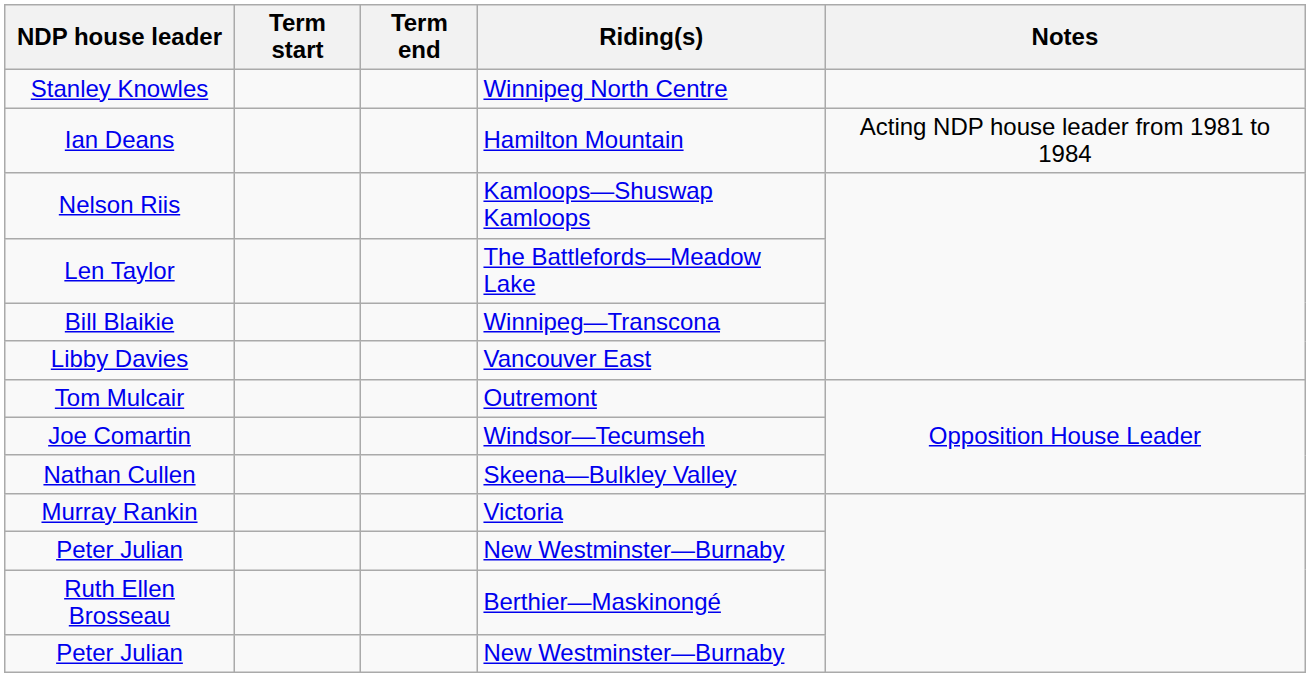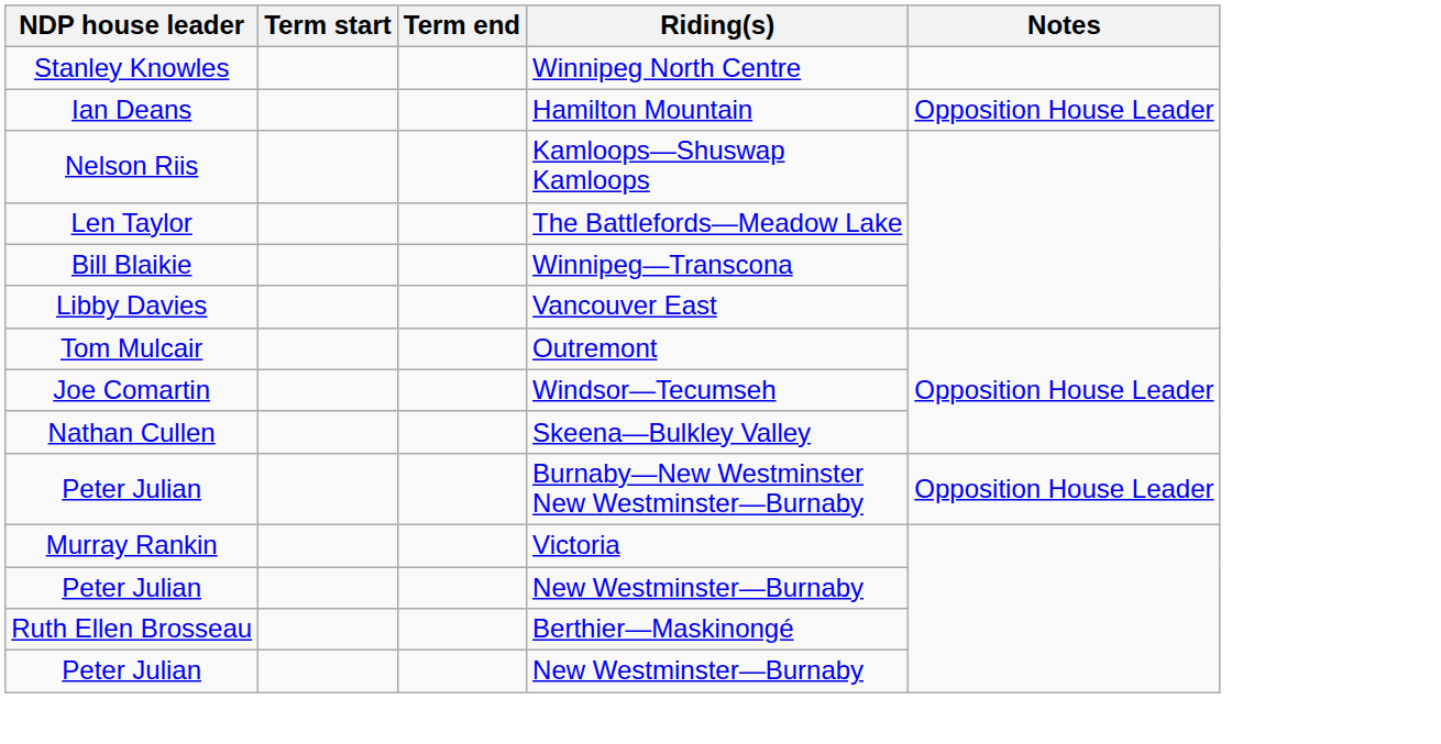Hamilton Mountain | Notes: Acting NDP house leader from 1981 to 1984 -> Opposition House Leader
+ row: Peter Julian | Burnaby—New Westminster New Westminster—Burnaby | Opposition House Leader
